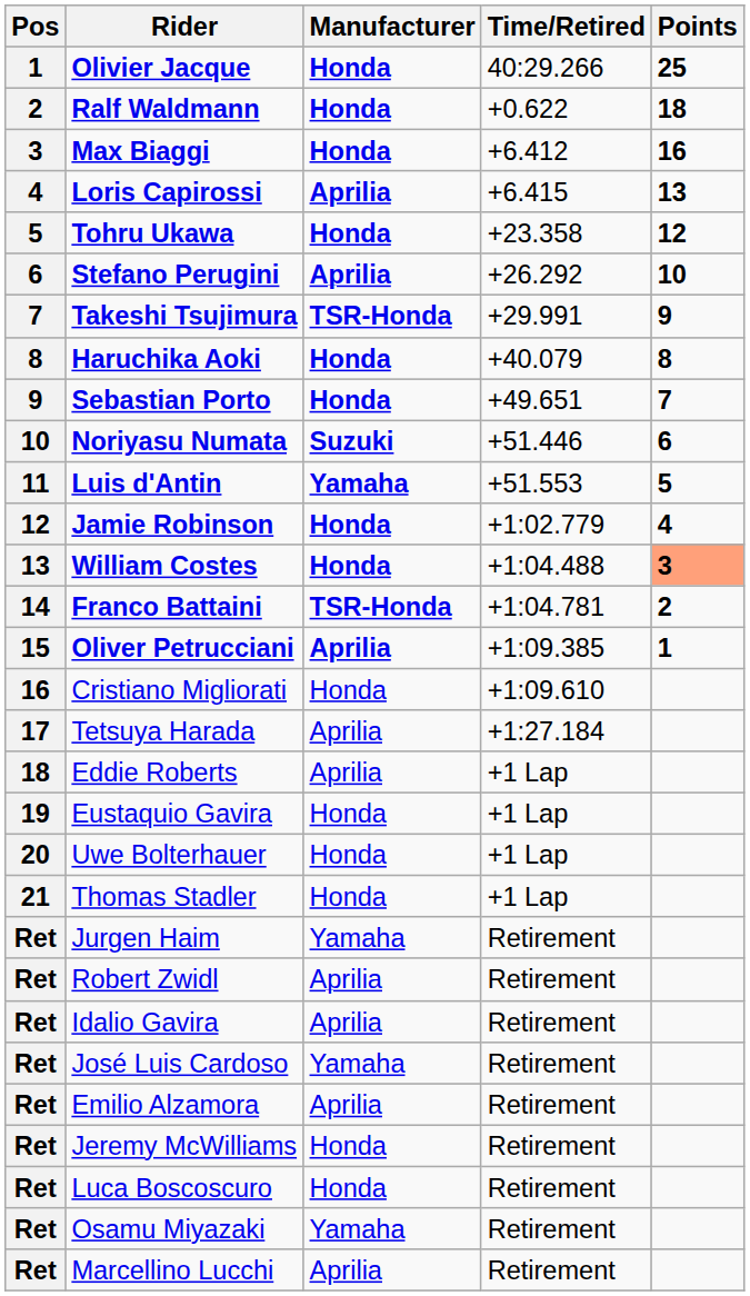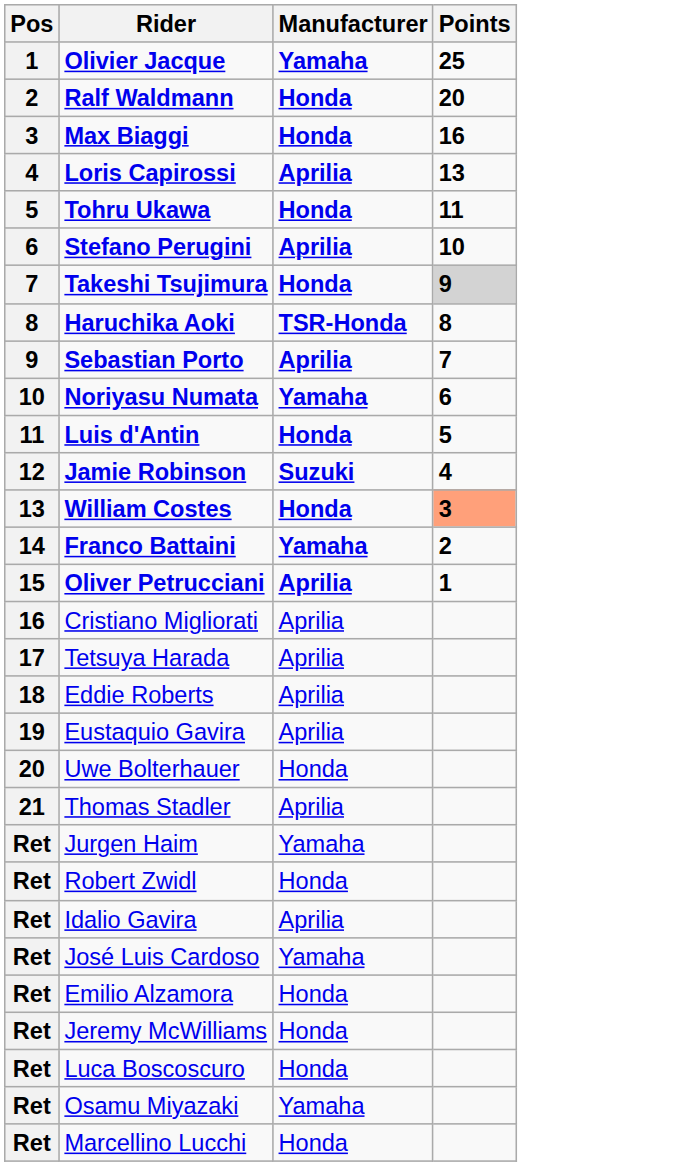- column: Time/Retired | 40:29.266 | +0.622 | +6.412 | +6.415 | +23.358 | +26.292 | +29.991 | +40.079 | +49.651 | +51.446 | +51.553 | +1:02.779 | +1:04.488 | +1:04.781 | +1:09.385 | +1:09.610 | +1:27.184 | +1 Lap | +1 Lap | +1 Lap | +1 Lap | Retirement | Retirement | Retirement | Retirement | Retirement | Retirement | Retirement | Retirement | Retirement
Olivier Jacque | Manufacturer: Honda -> Yamaha
Ralf Waldmann | Points: 18 -> 20
Tohru Ukawa | Points: 12 -> 11
Takeshi Tsujimura | Manufacturer: TSR-Honda -> Honda
Takeshi Tsujimura | Points: no background -> lightgrey background
Haruchika Aoki | Manufacturer: Honda -> TSR-Honda
Sebastian Porto | Manufacturer: Honda -> Aprilia
Noriyasu Numata | Manufacturer: Suzuki -> Yamaha
Luis d'Antin | Manufacturer: Yamaha -> Honda
Jamie Robinson | Manufacturer: Honda -> Suzuki
Franco Battaini | Manufacturer: TSR-Honda -> Yamaha
Cristiano Migliorati | Manufacturer: Honda -> Aprilia
Eustaquio Gavira | Manufacturer: Honda -> Aprilia
Thomas Stadler | Manufacturer: Honda -> Aprilia
Robert Zwidl | Manufacturer: Aprilia -> Honda
Emilio Alzamora | Manufacturer: Aprilia -> Honda
Marcellino Lucchi | Manufacturer: Aprilia -> Honda
